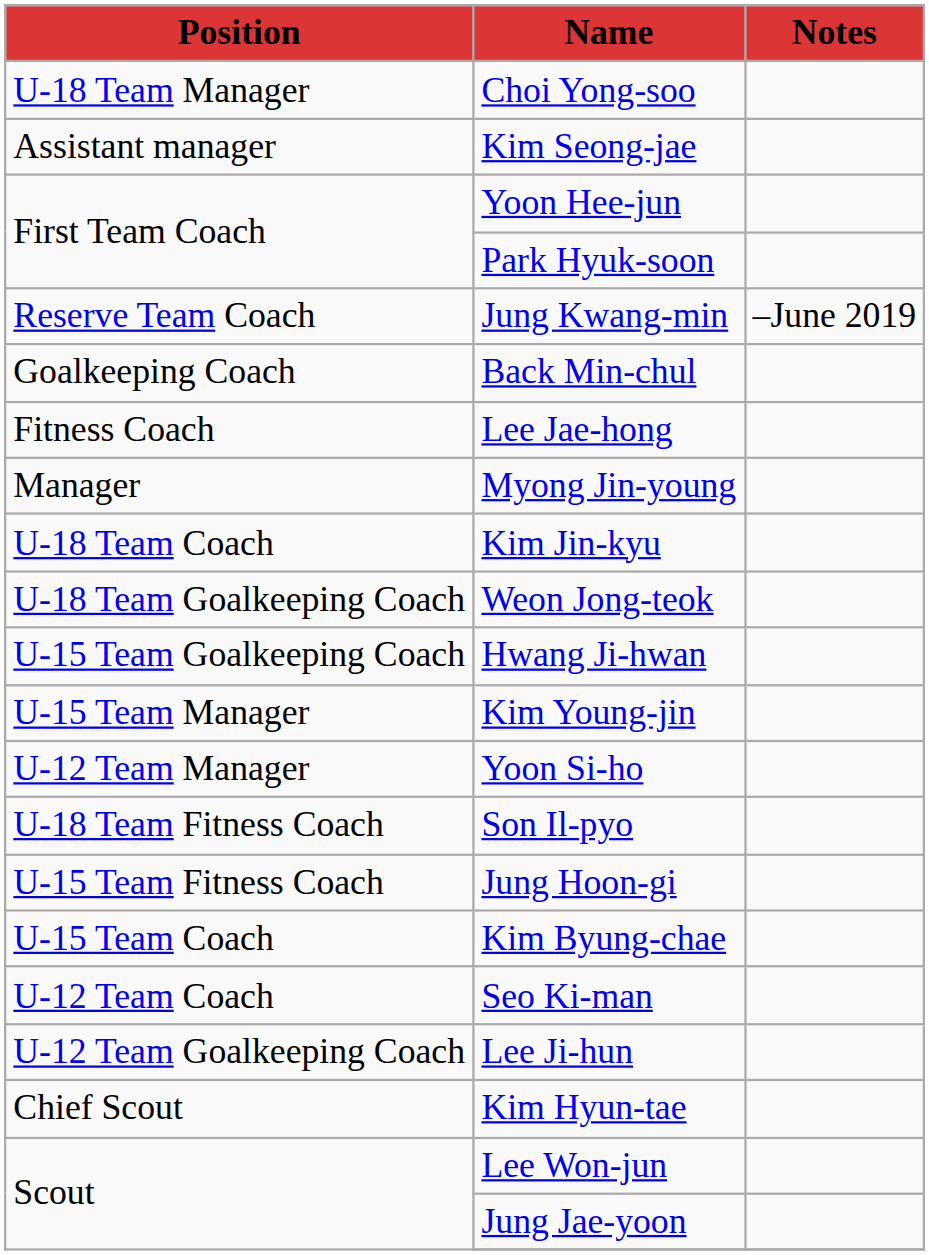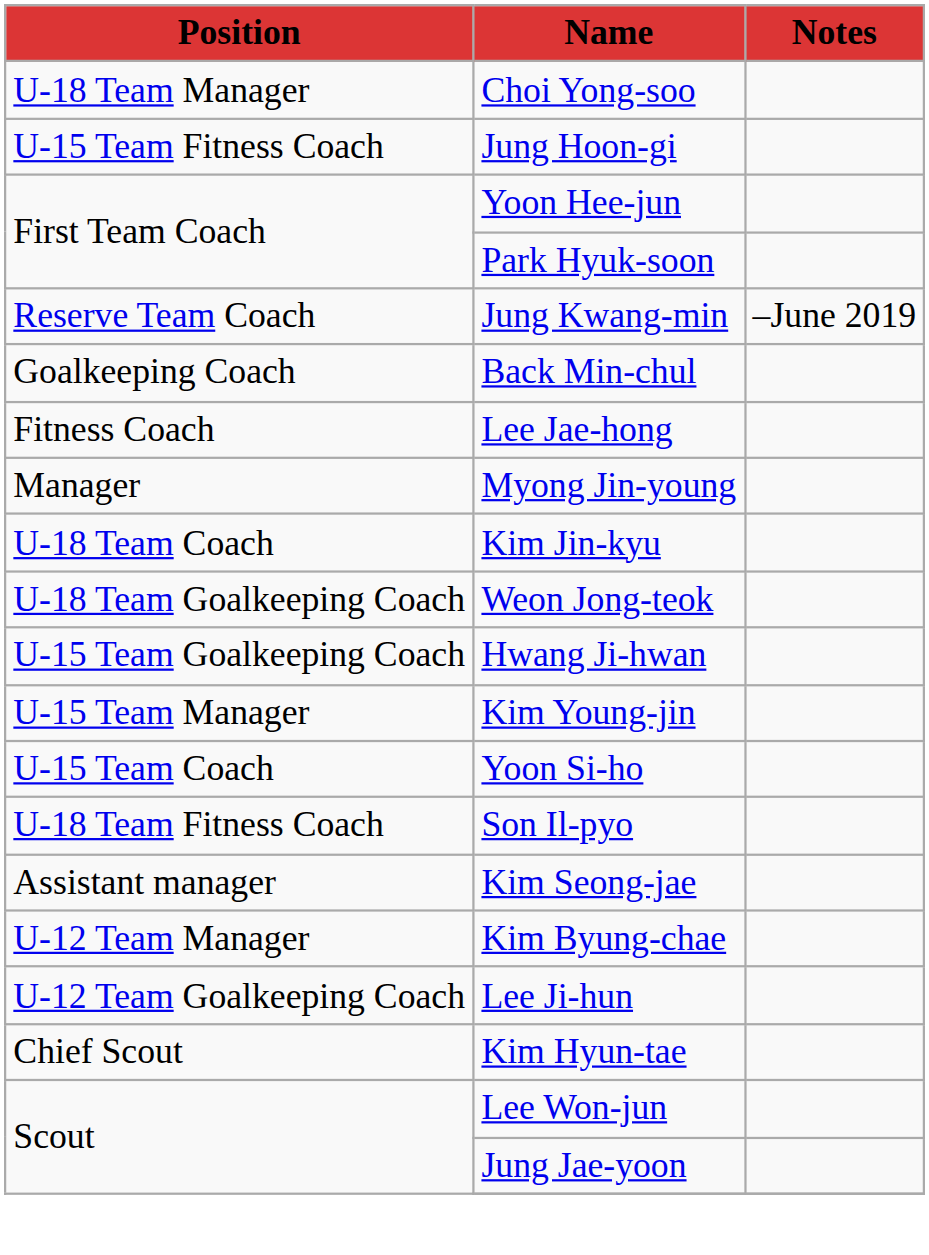rows swapped: Kim Seong-jae <-> Jung Hoon-gi
Yoon Si-ho | Position: U-12 Team Manager -> U-15 Team Coach
Kim Byung-chae | Position: U-15 Team Coach -> U-12 Team Manager
- row: U-12 Team Coach | Seo Ki-man
